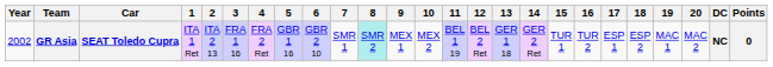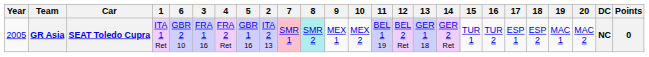columns swapped: 2 <-> 6
GR Asia | Year: 2002 -> 2005
GR Asia | 7: no background -> pink background
